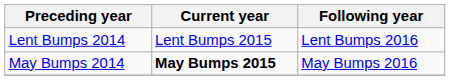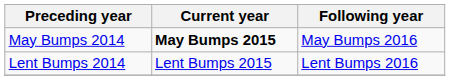rows swapped: May Bumps 2014 <-> Lent Bumps 2014
